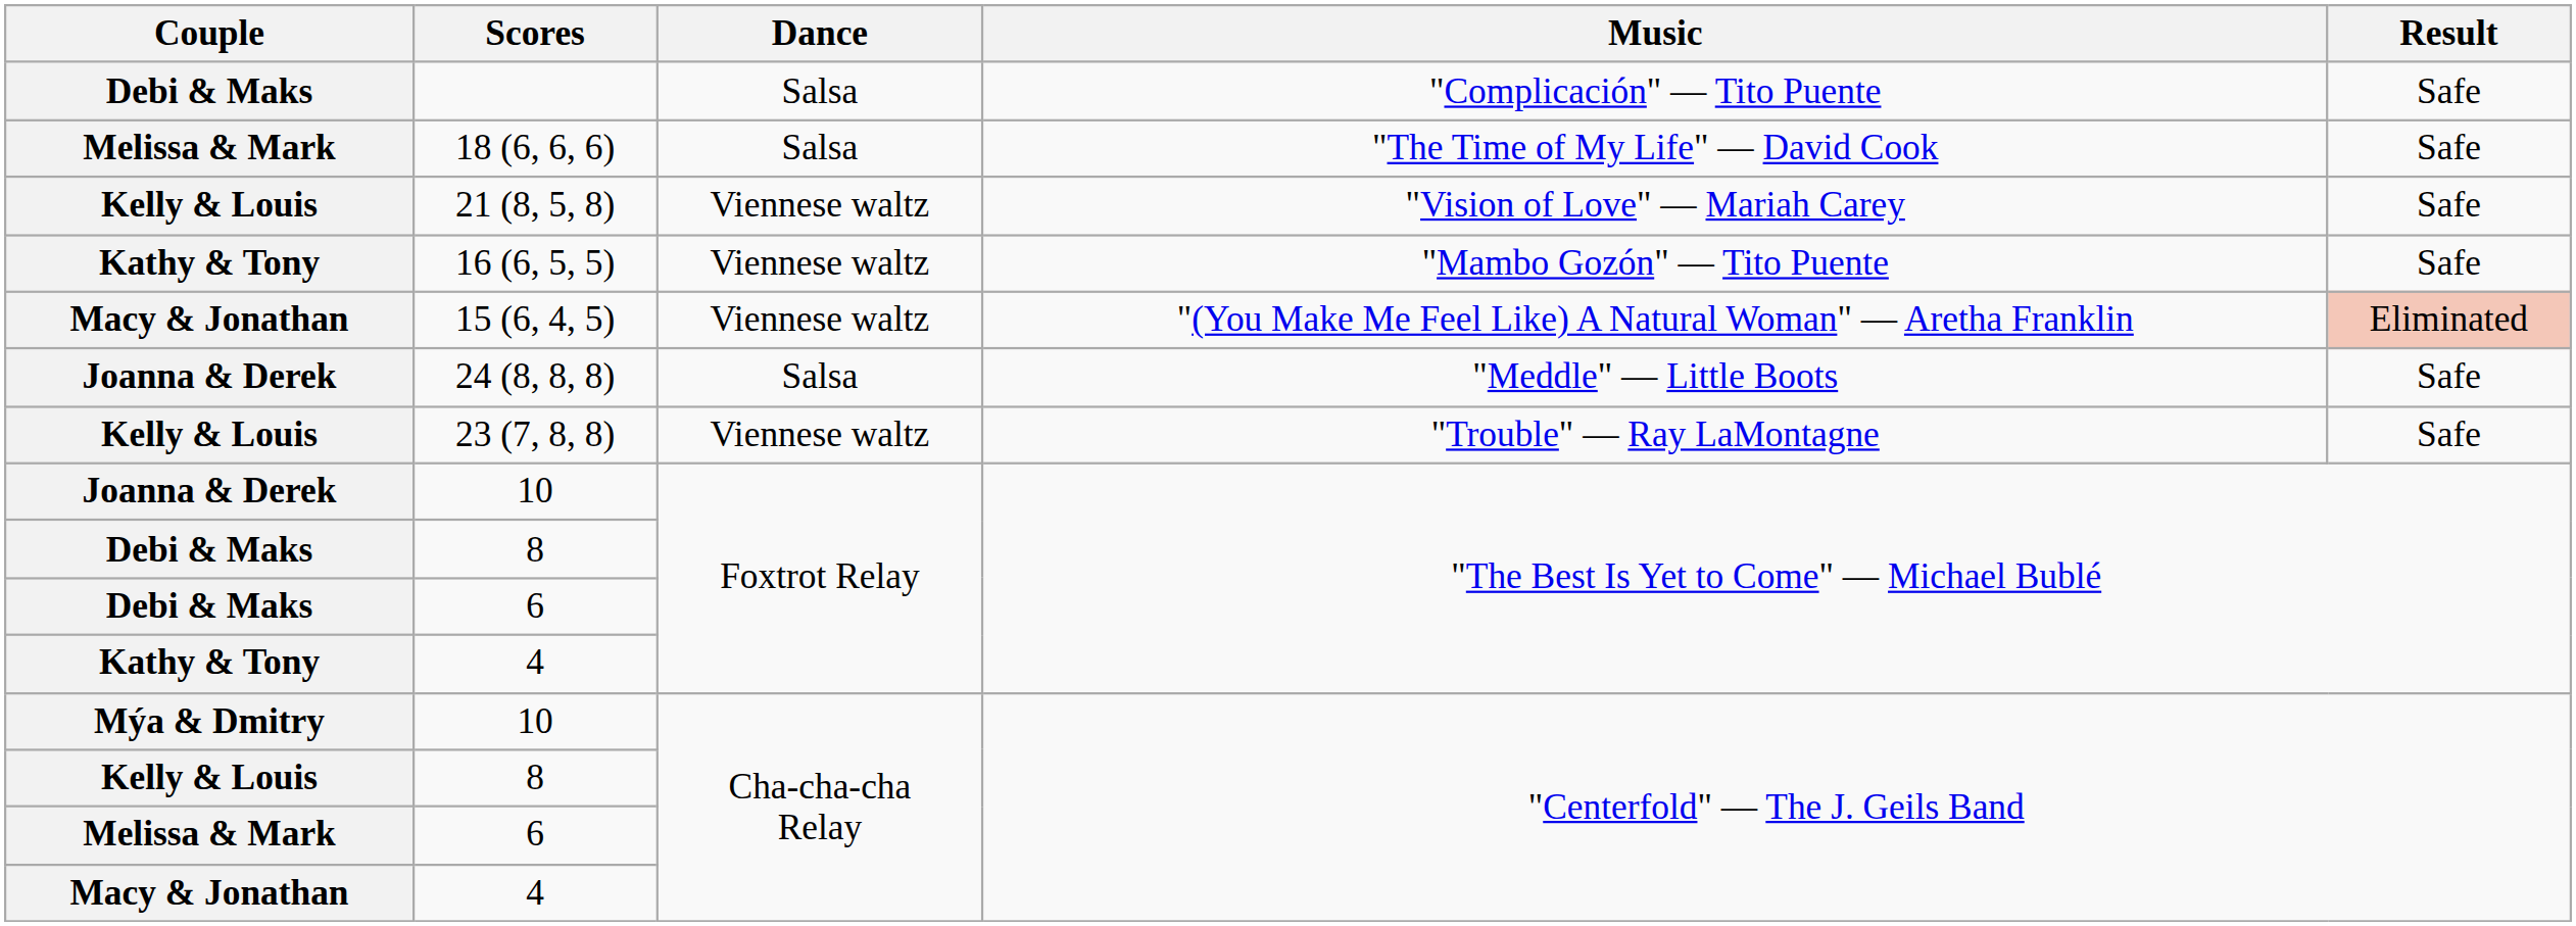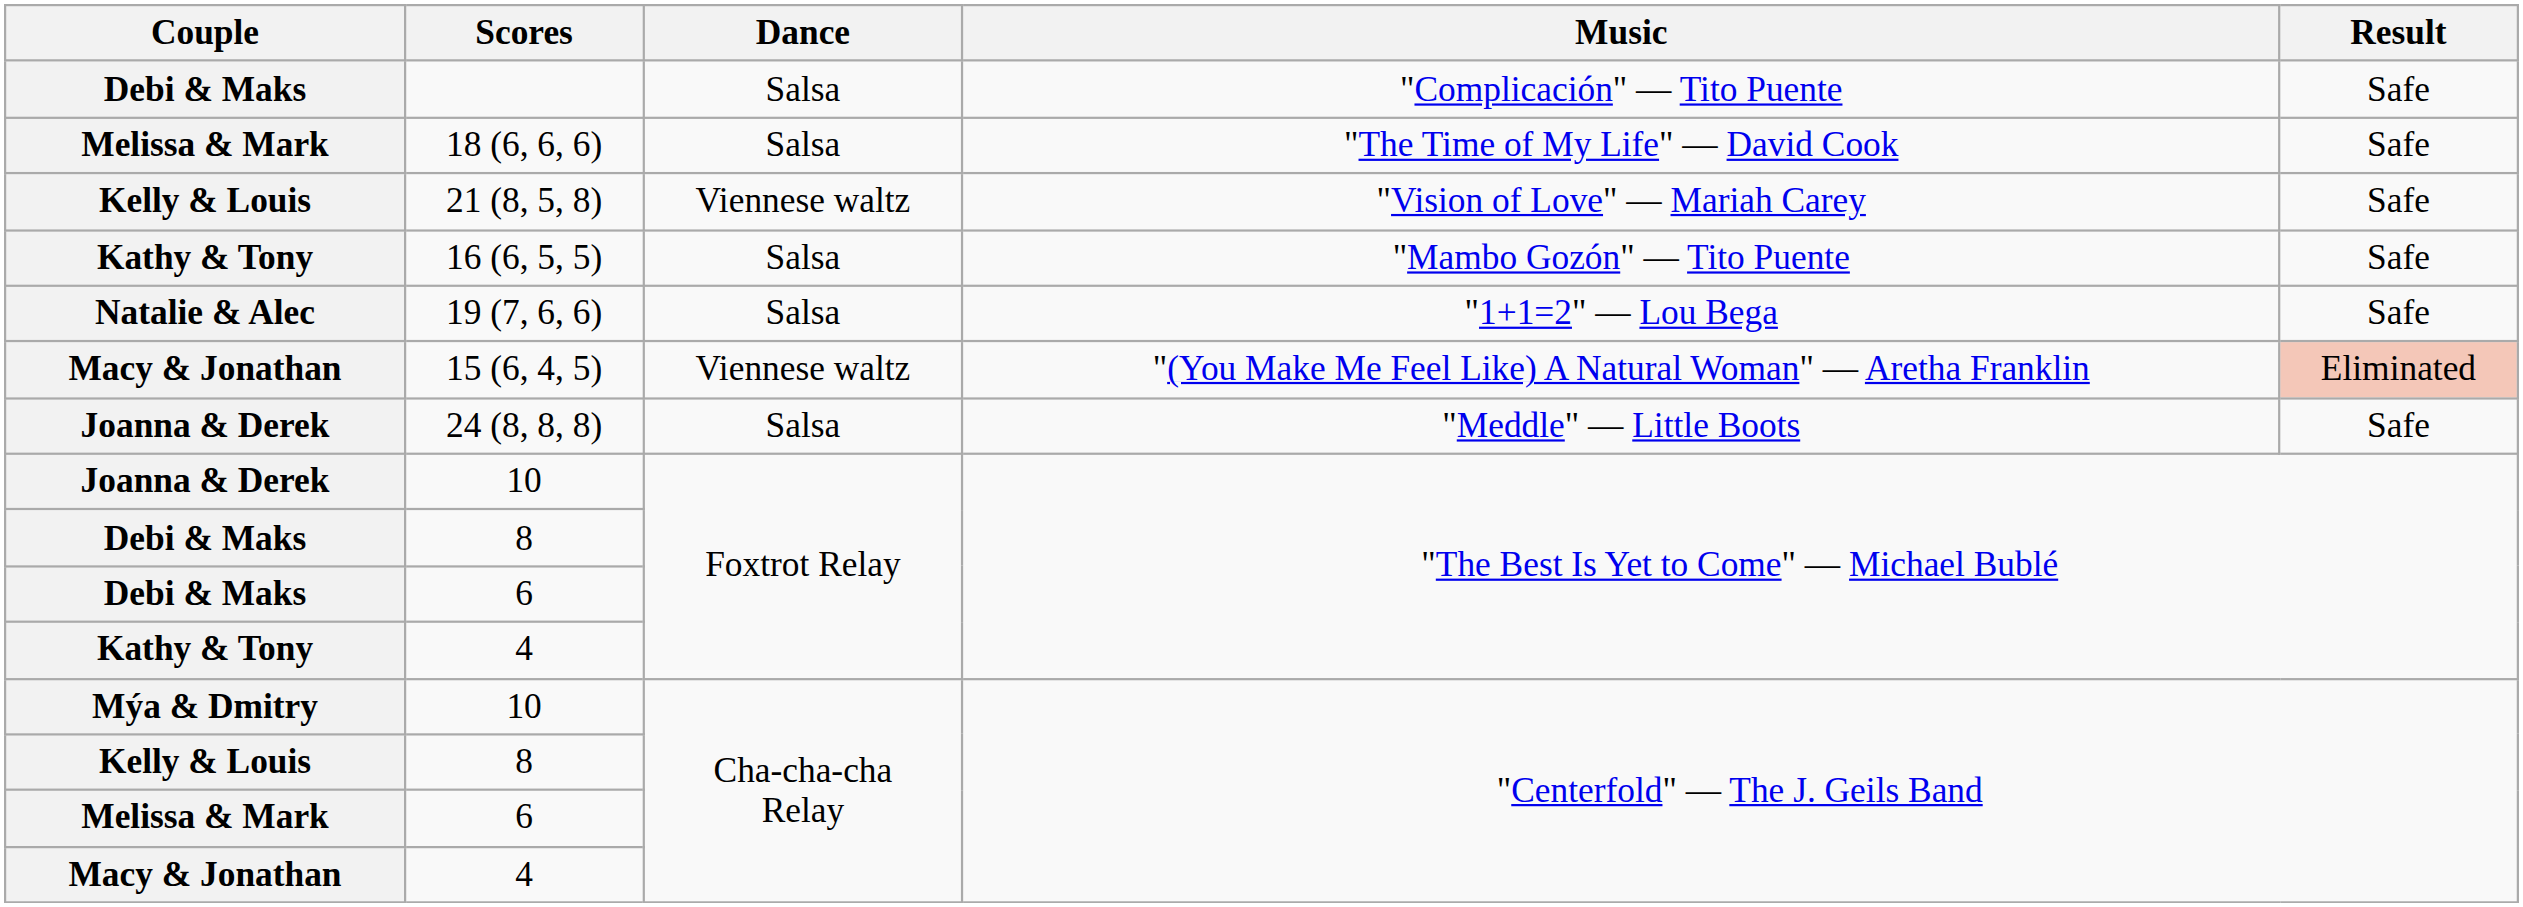16 (6, 5, 5) | Dance: Viennese waltz -> Salsa
+ row: Natalie & Alec | 19 (7, 6, 6) | Salsa | "1+1=2" — Lou Bega | Safe
- row: Kelly & Louis | 23 (7, 8, 8) | Viennese waltz | "Trouble" — Ray LaMontagne | Safe
